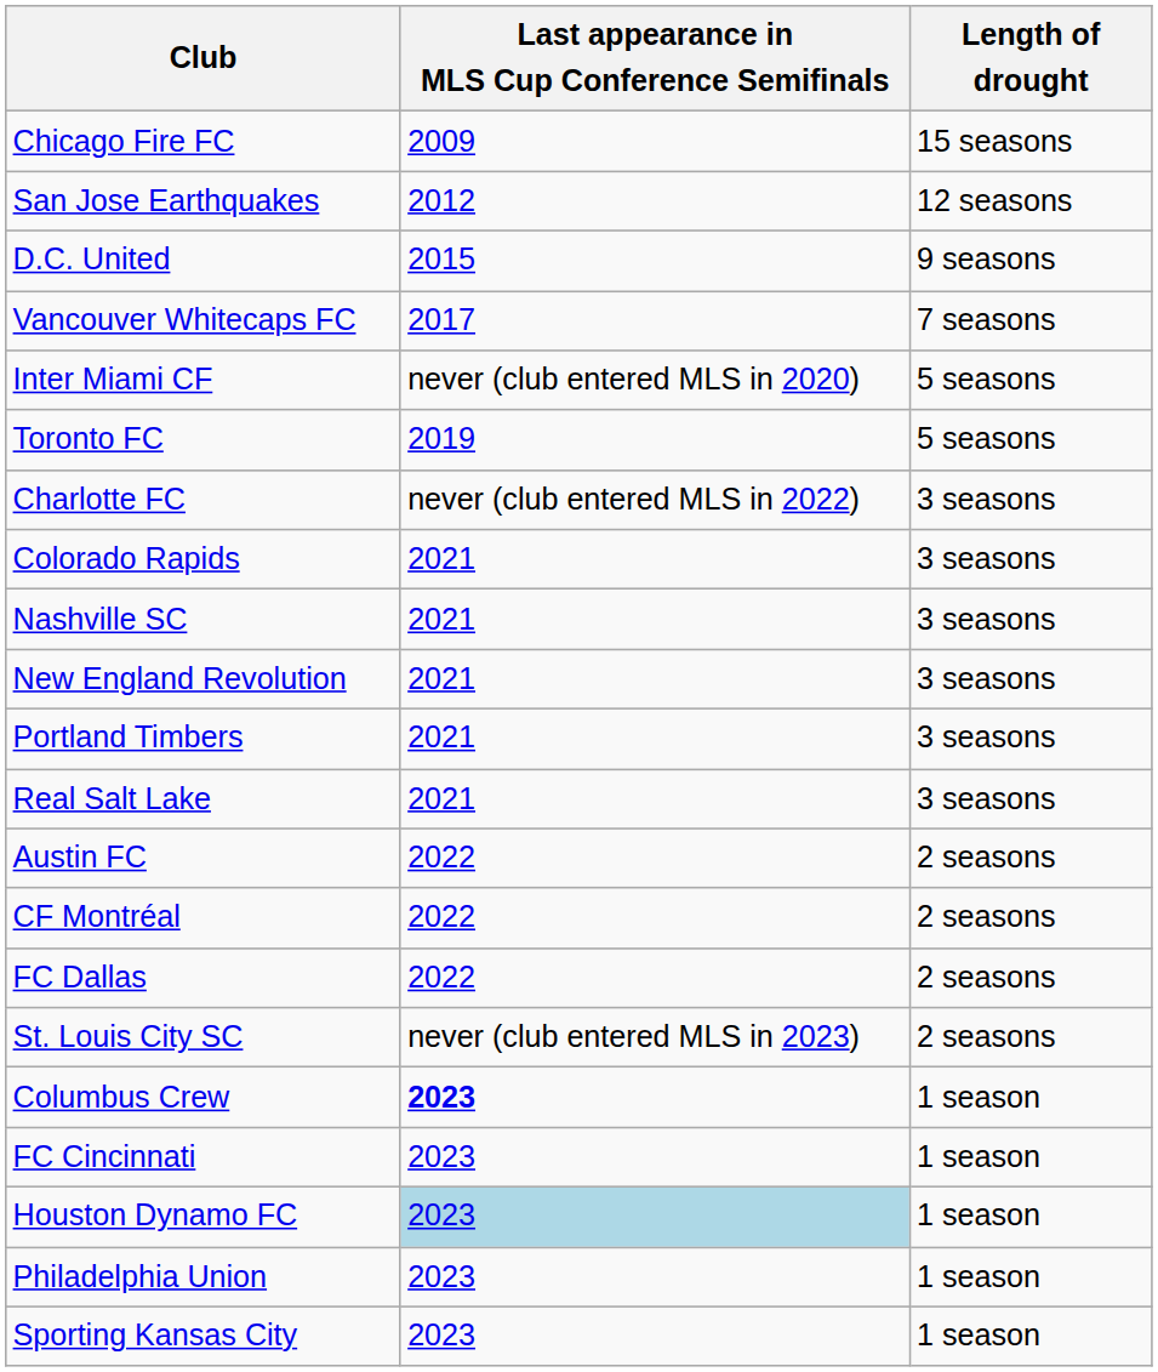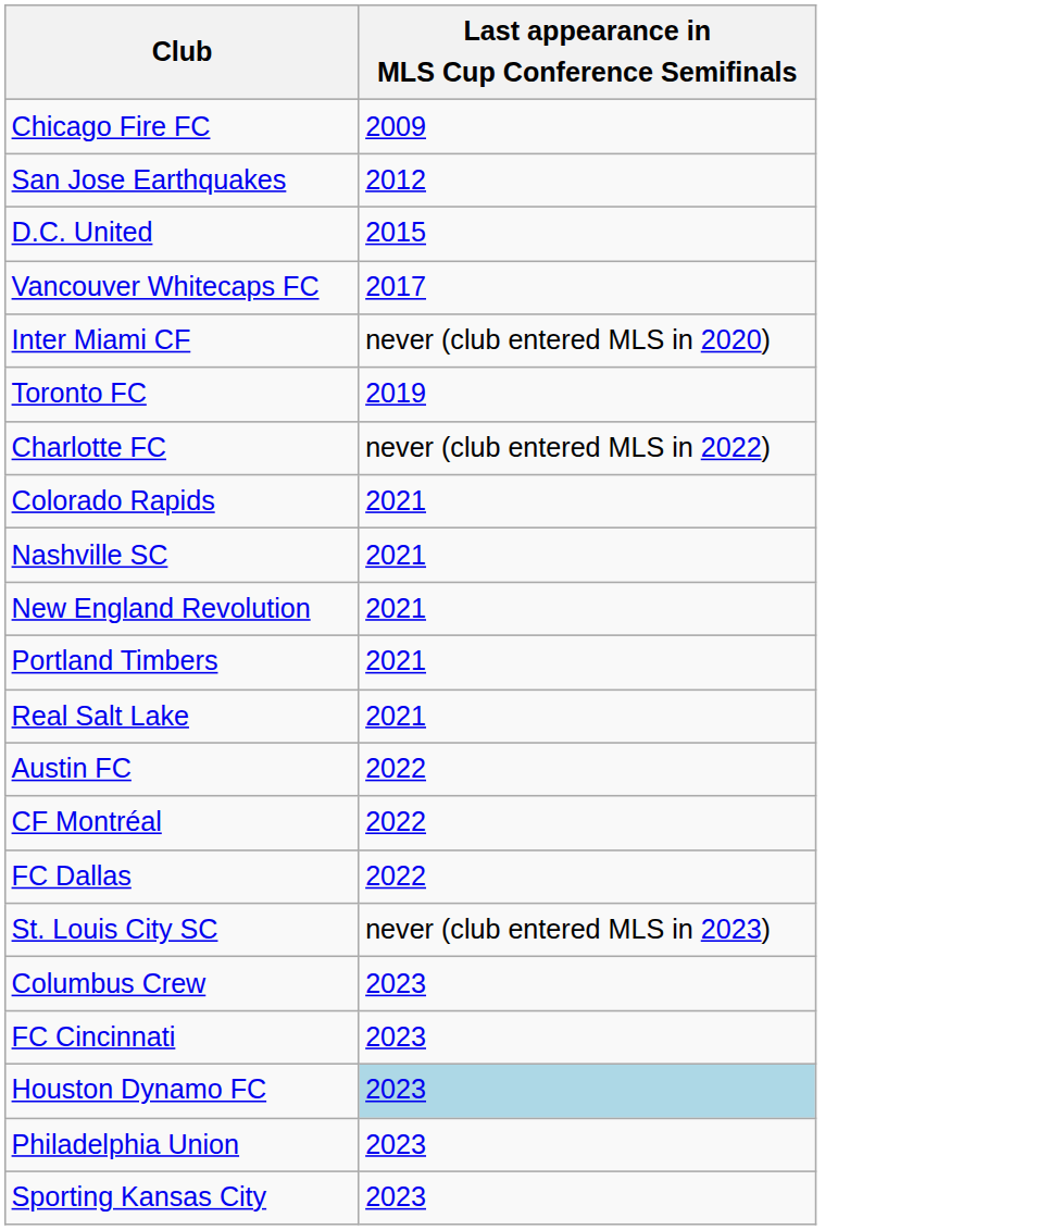- column: Length of drought | 15 seasons | 12 seasons | 9 seasons | 7 seasons | 5 seasons | 5 seasons | 3 seasons | 3 seasons | 3 seasons | 3 seasons | 3 seasons | 3 seasons | 2 seasons | 2 seasons | 2 seasons | 2 seasons | 1 season | 1 season | 1 season | 1 season | 1 season
Columbus Crew | Last appearance in MLS Cup Conference Semifinals: bold -> normal
